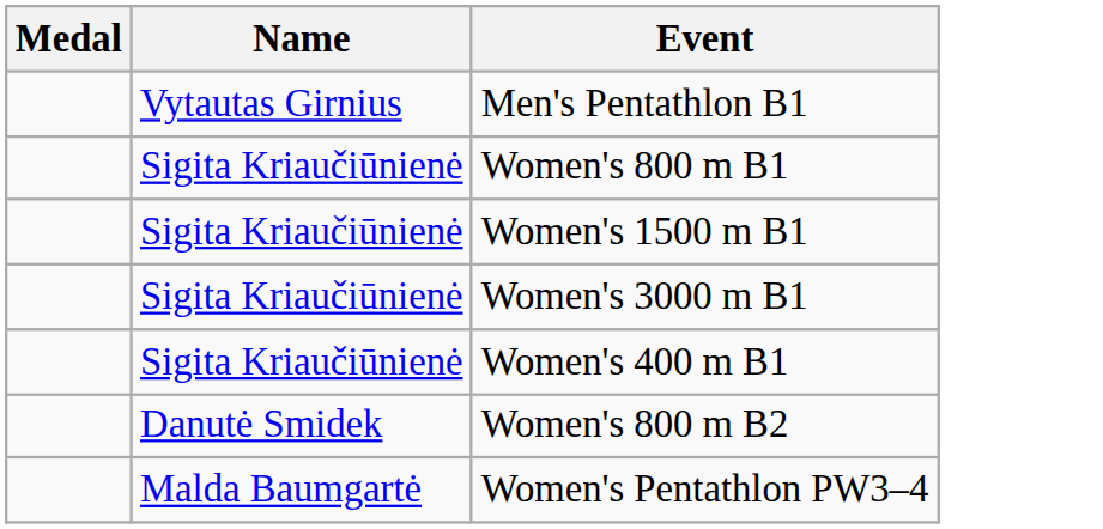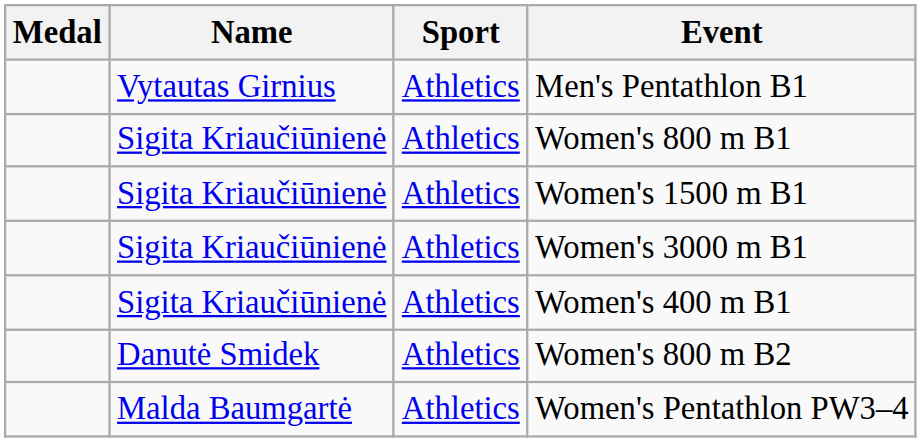+ column: Sport | Athletics | Athletics | Athletics | Athletics | Athletics | Athletics | Athletics
